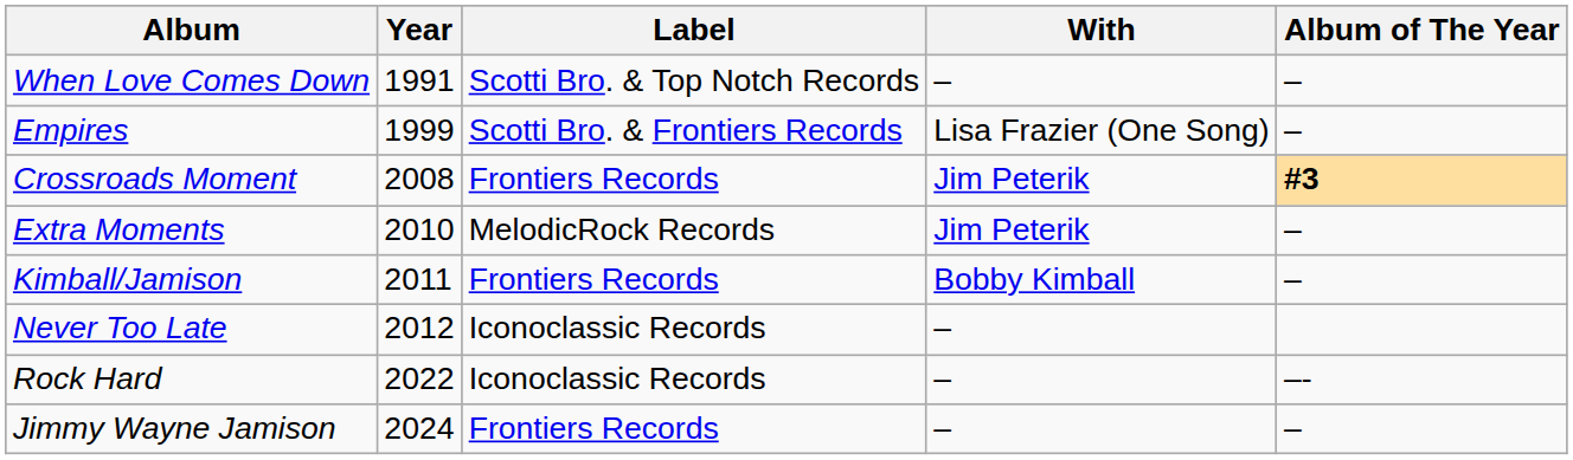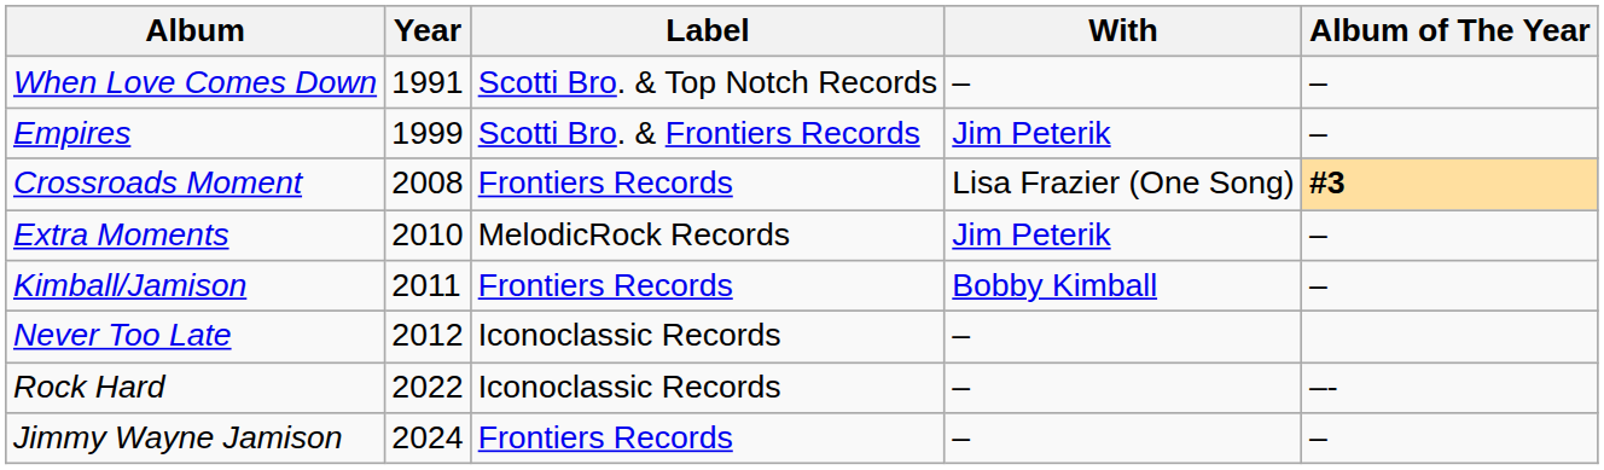Empires | With: Lisa Frazier (One Song) -> Jim Peterik
Crossroads Moment | With: Jim Peterik -> Lisa Frazier (One Song)
